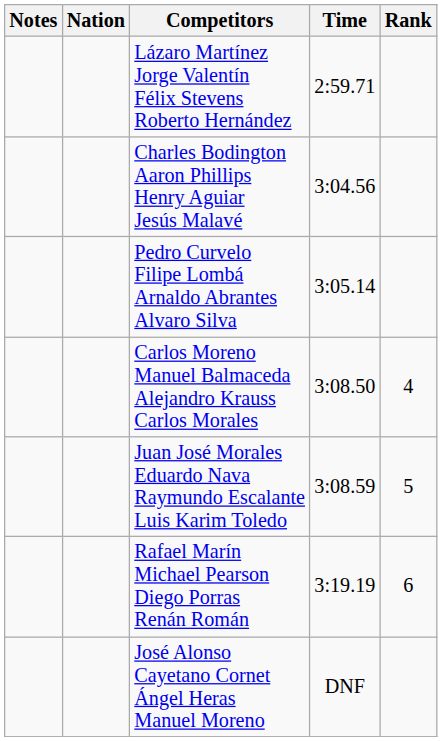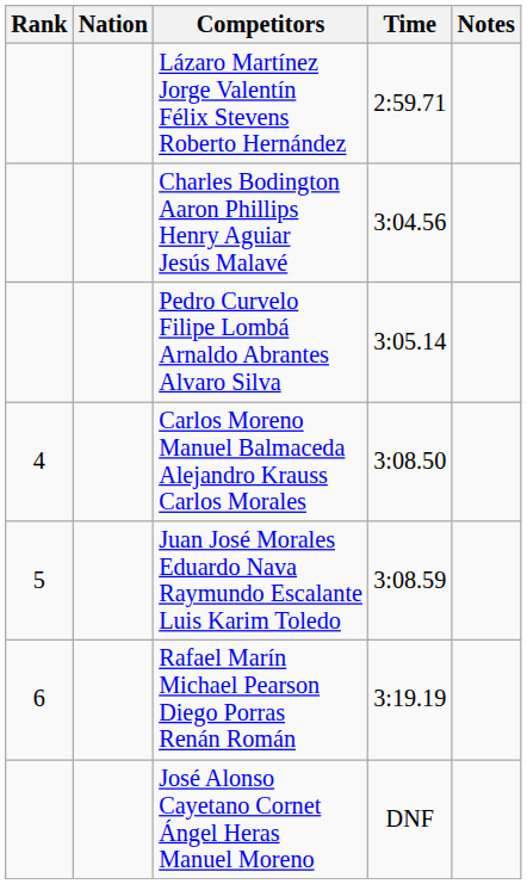columns swapped: Rank <-> Notes
